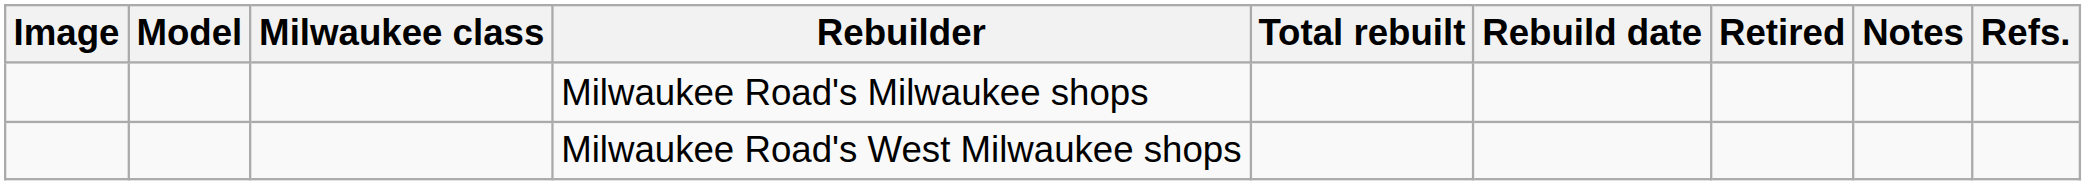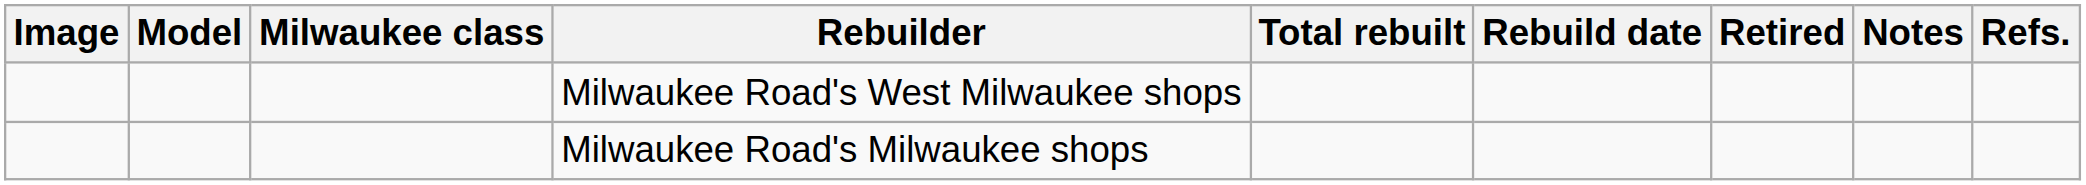rows swapped: Milwaukee Road's Milwaukee shops <-> Milwaukee Road's West Milwaukee shops
